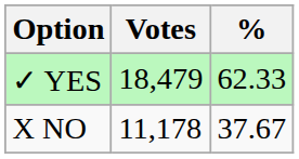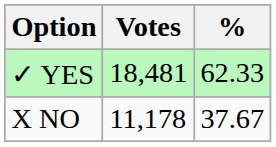✓ YES | Votes: 18,479 -> 18,481
